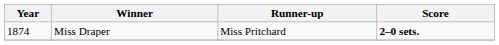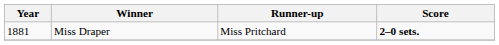Miss Draper | Year: 1874 -> 1881
